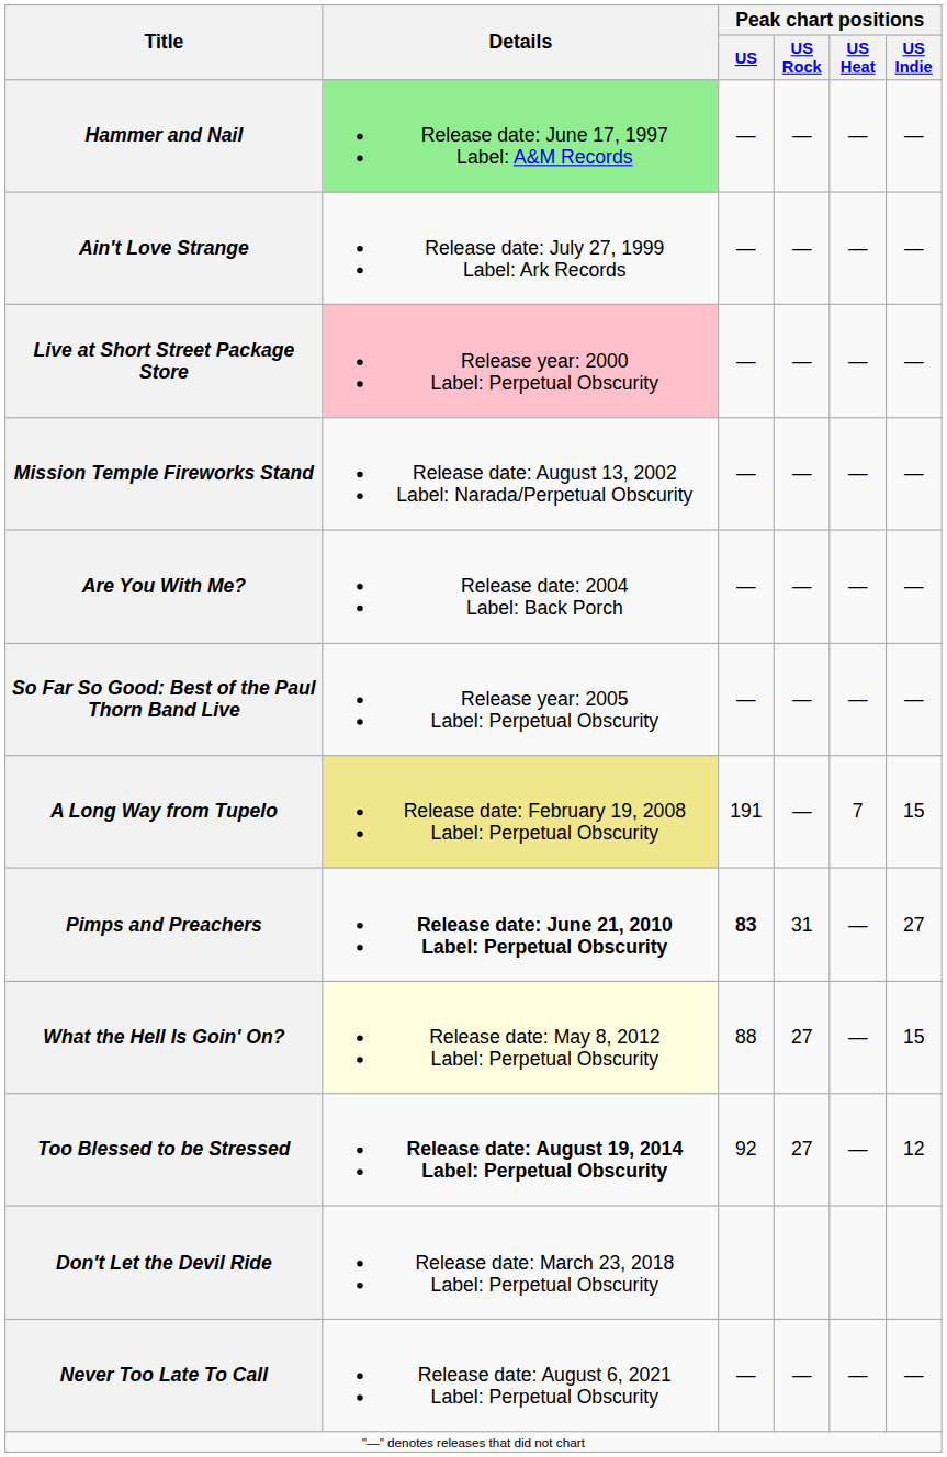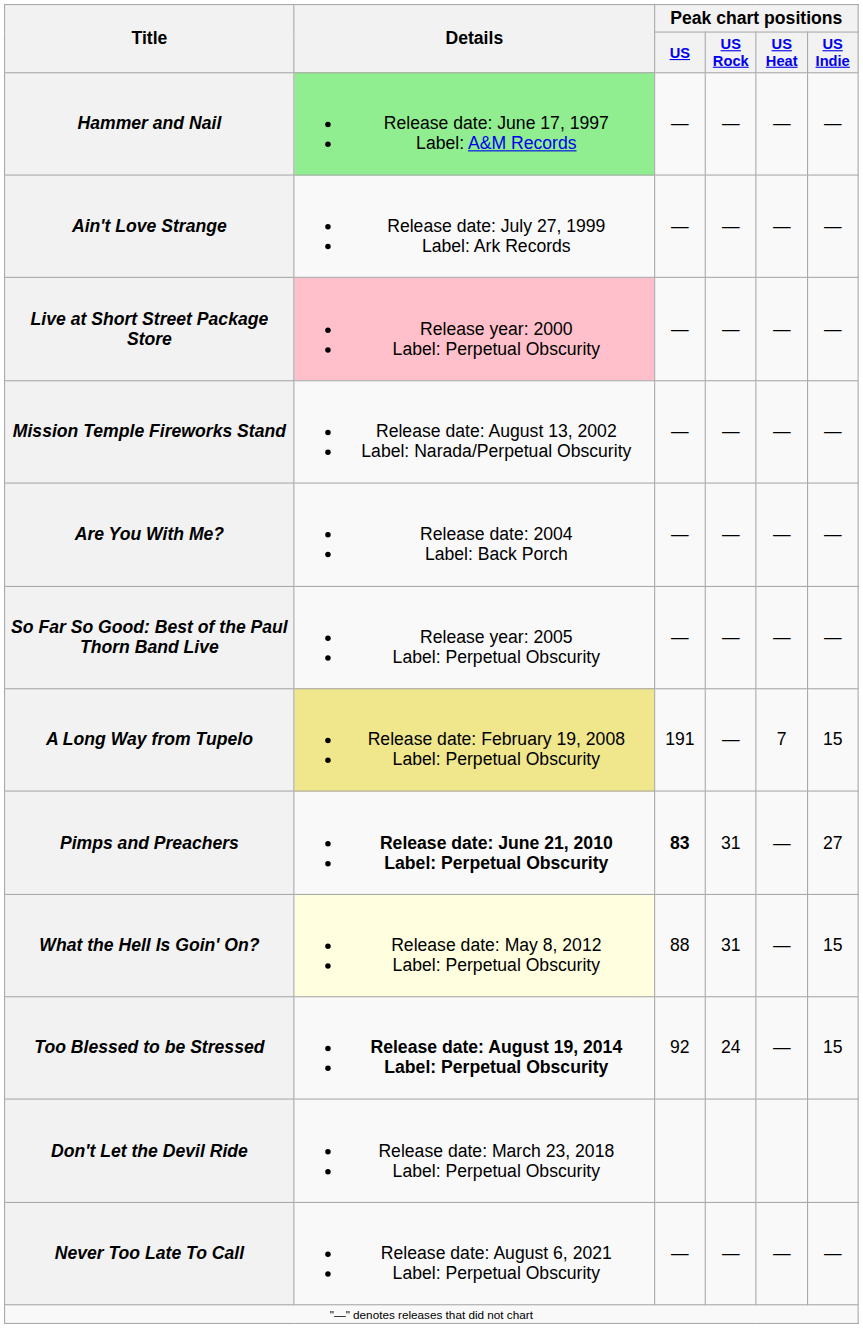What the Hell Is Goin' On? | Peak chart positions / US Rock: 27 -> 31
Too Blessed to be Stressed | Peak chart positions / US Rock: 27 -> 24
Too Blessed to be Stressed | Peak chart positions / US Indie: 12 -> 15
